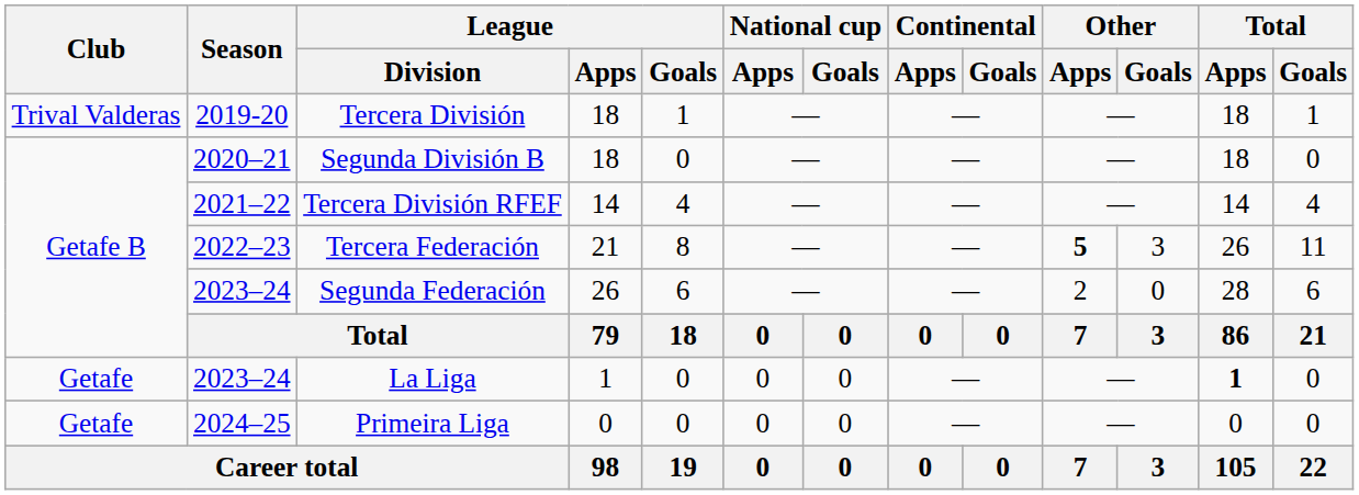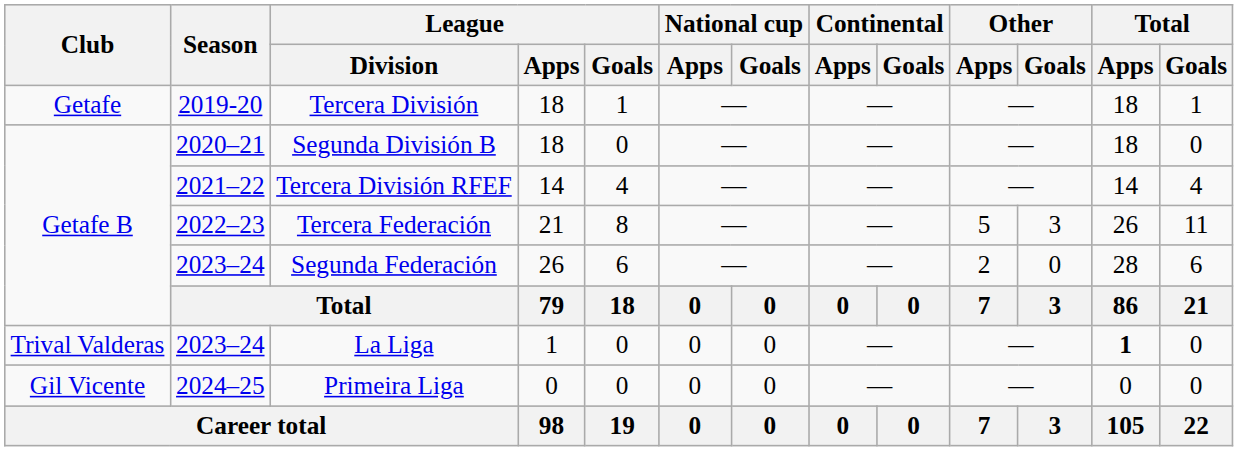Tercera División | Club: Trival Valderas -> Getafe
Tercera Federación | Other / Apps: bold -> normal
La Liga | Club: Getafe -> Trival Valderas
Primeira Liga | Club: Getafe -> Gil Vicente
